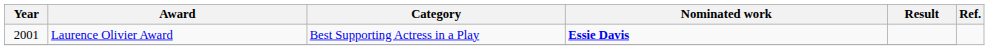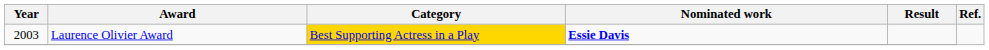Laurence Olivier Award | Year: 2001 -> 2003
Laurence Olivier Award | Category: no background -> gold background
